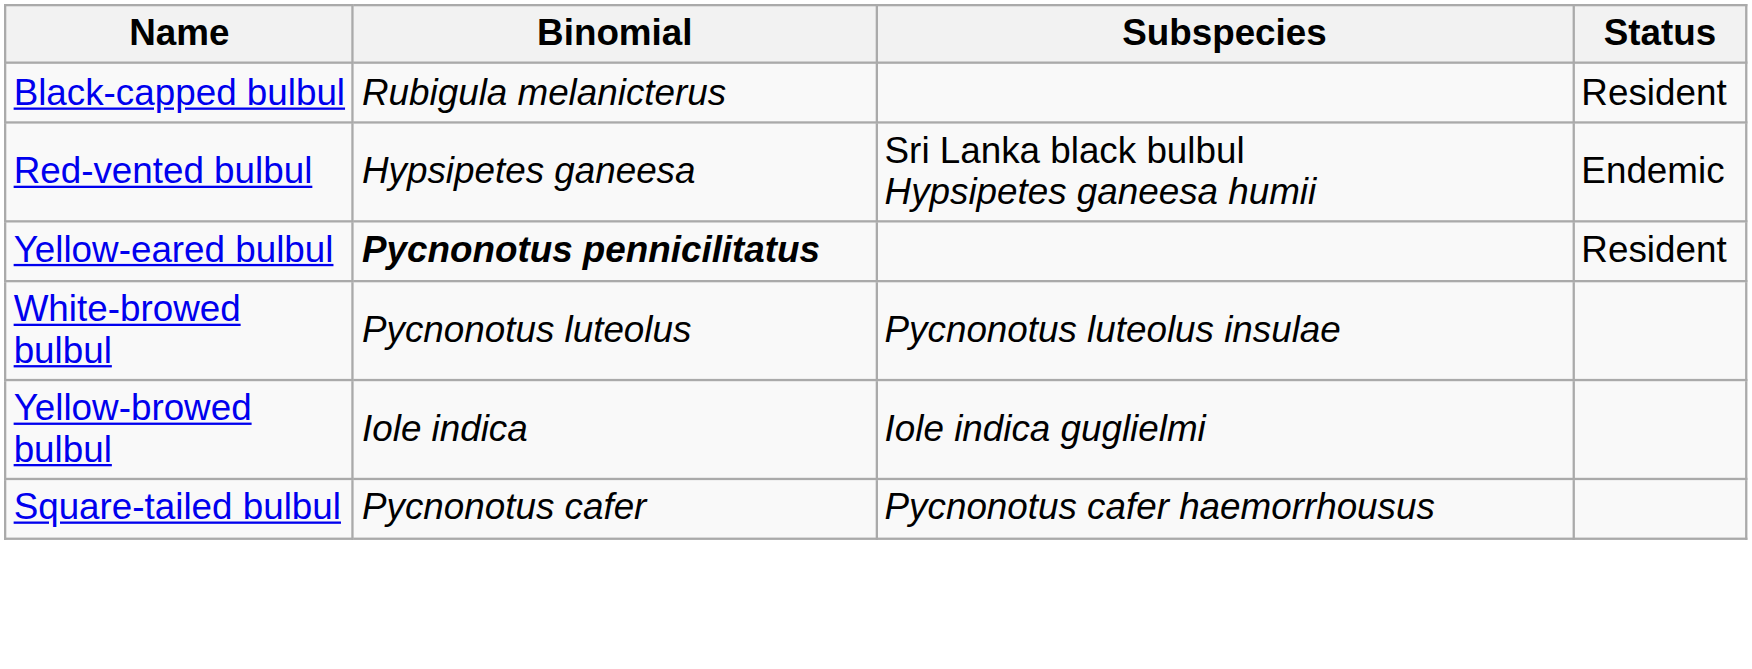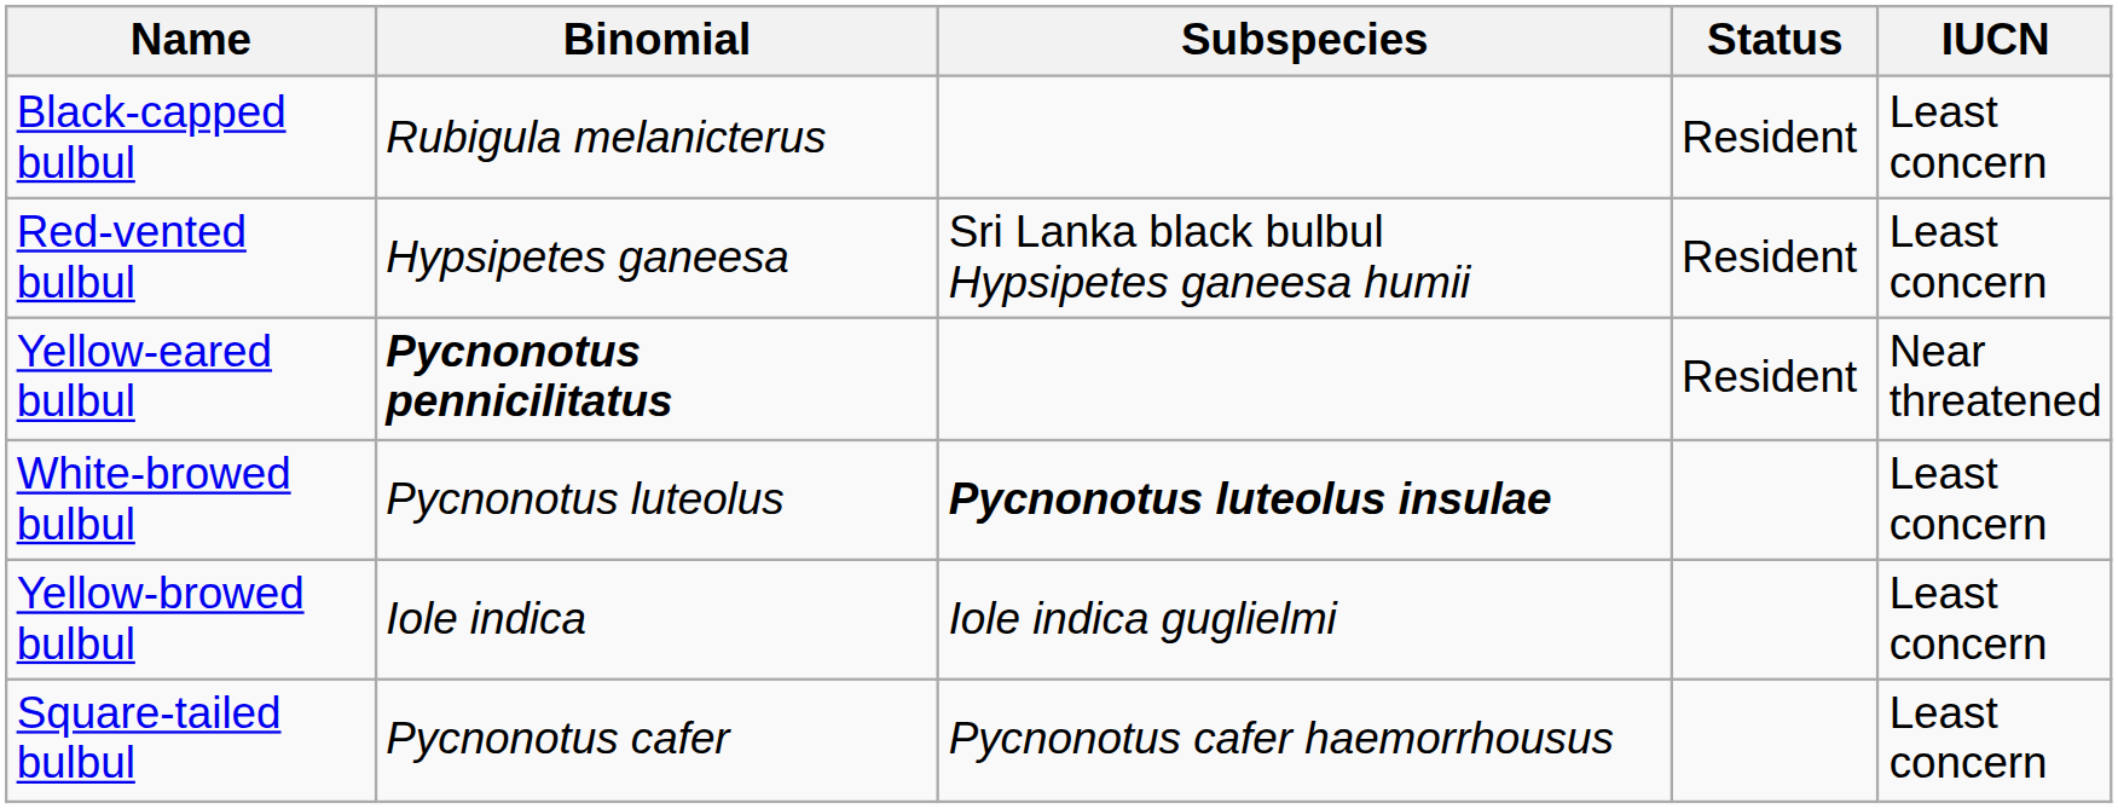+ column: IUCN | Least concern | Least concern | Near threatened | Least concern | Least concern | Least concern
Red-vented bulbul | Status: Endemic -> Resident
White-browed bulbul | Subspecies: normal -> bold
